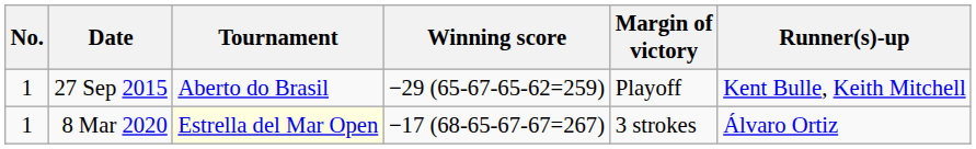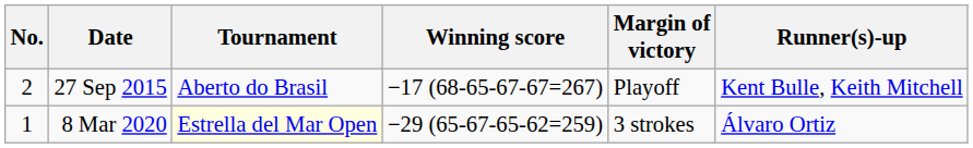27 Sep 2015 | No.: 1 -> 2
27 Sep 2015 | Winning score: −29 (65-67-65-62=259) -> −17 (68-65-67-67=267)
8 Mar 2020 | Winning score: −17 (68-65-67-67=267) -> −29 (65-67-65-62=259)
